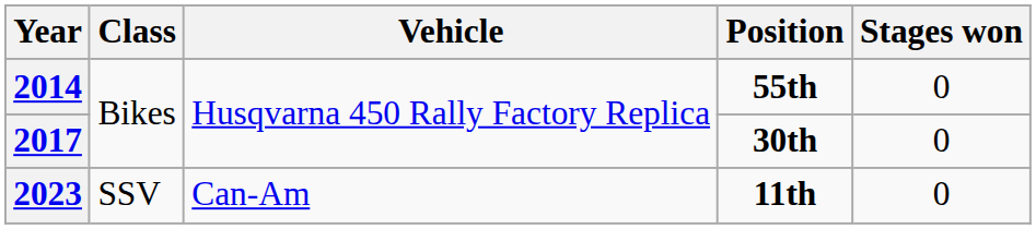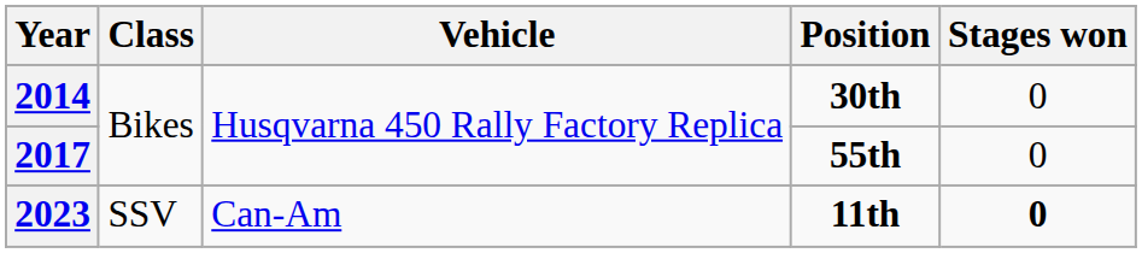2014 | Position: 55th -> 30th
2017 | Position: 30th -> 55th
2023 | Stages won: normal -> bold
